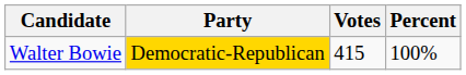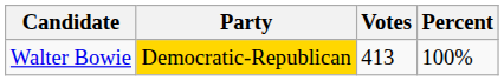Walter Bowie | Votes: 415 -> 413
